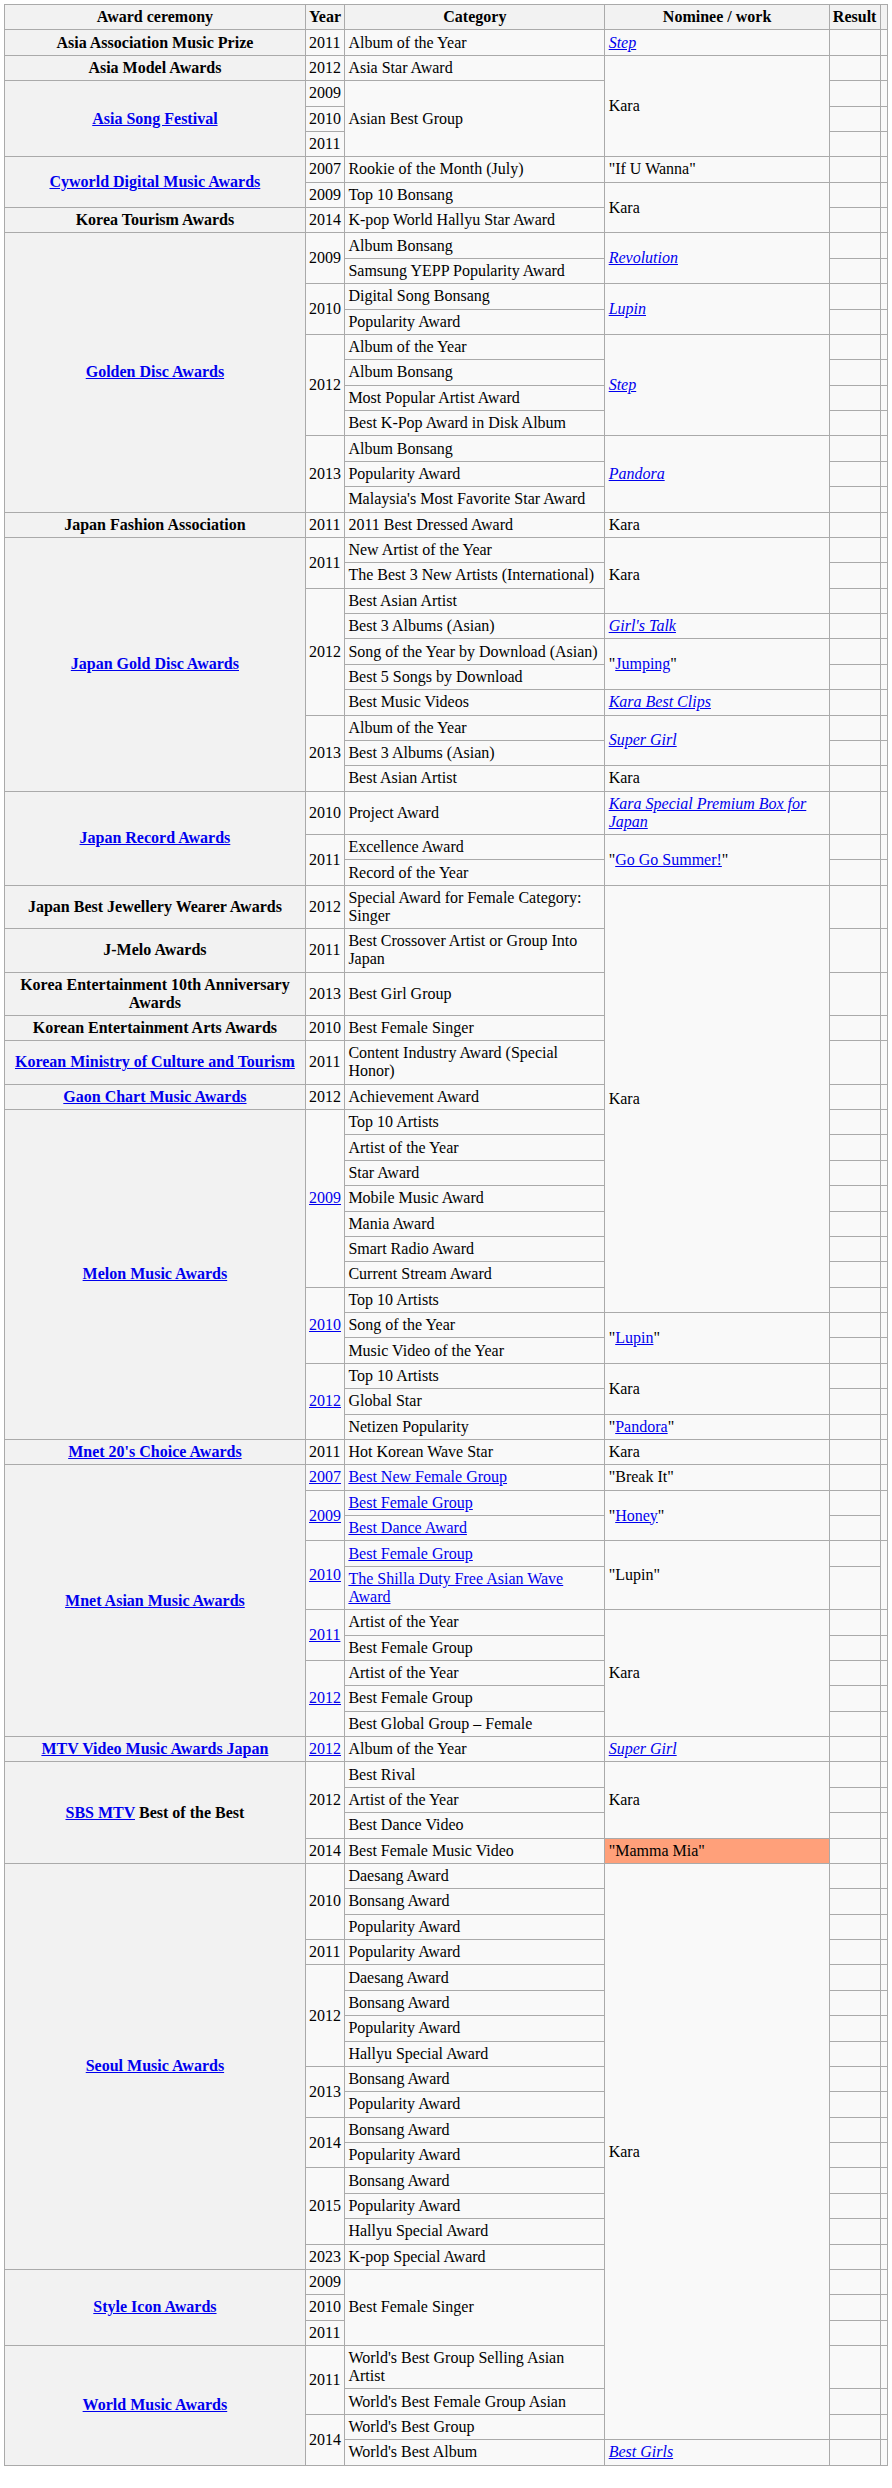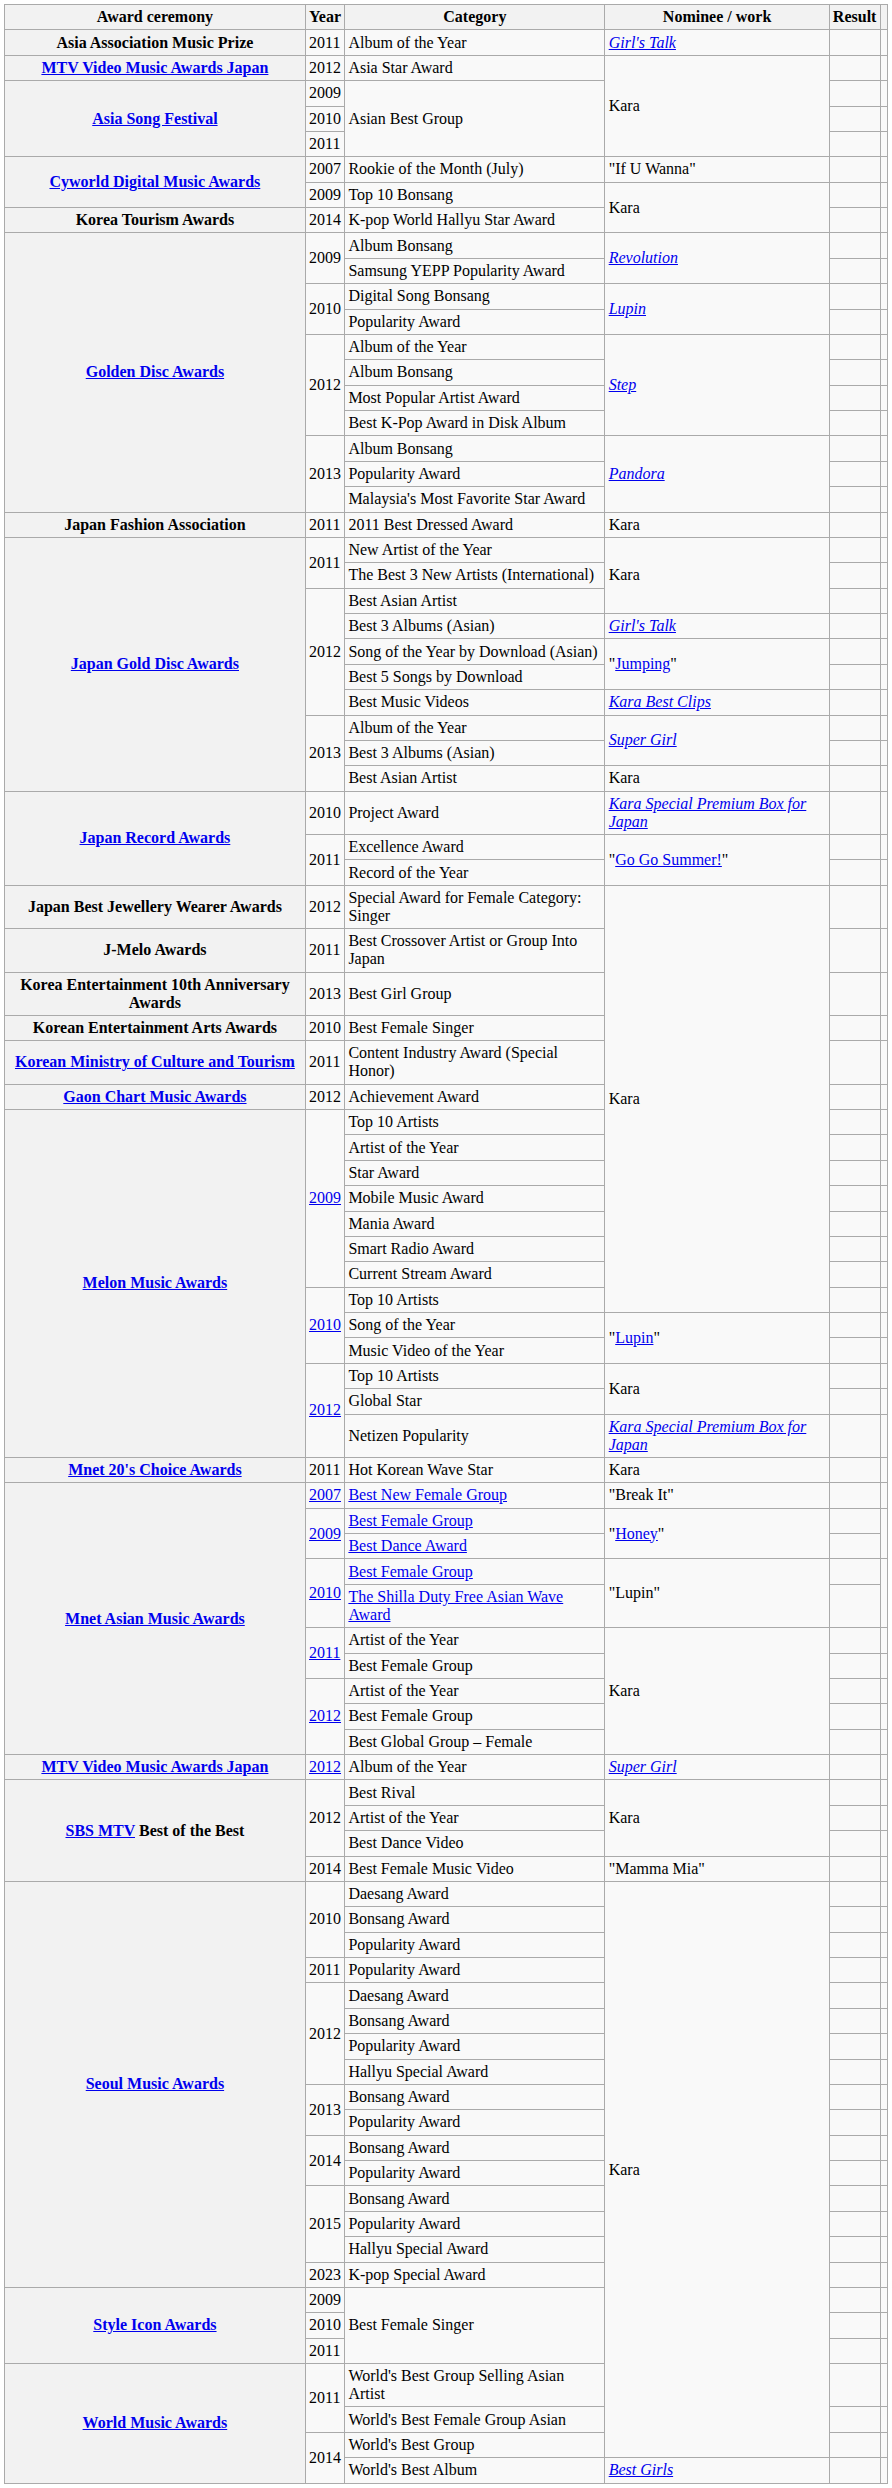2011 / Album of the Year | Nominee / work: Step -> Girl's Talk
Asia Star Award | Award ceremony: Asia Model Awards -> MTV Video Music Awards Japan
Netizen Popularity | Nominee / work: "Pandora" -> Kara Special Premium Box for Japan
Best Female Music Video | Nominee / work: lightsalmon background -> no background
